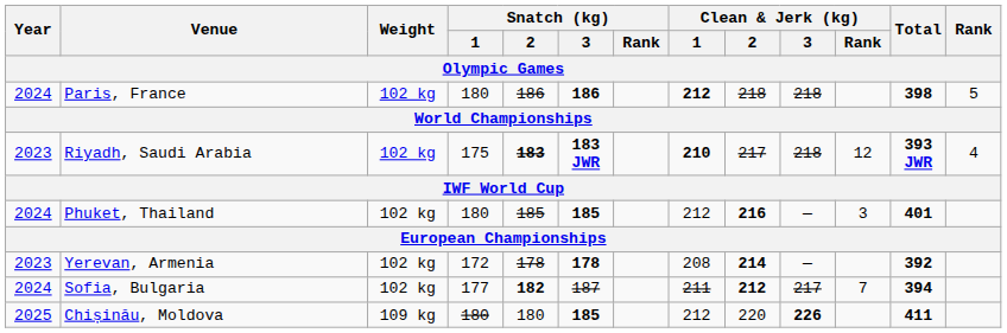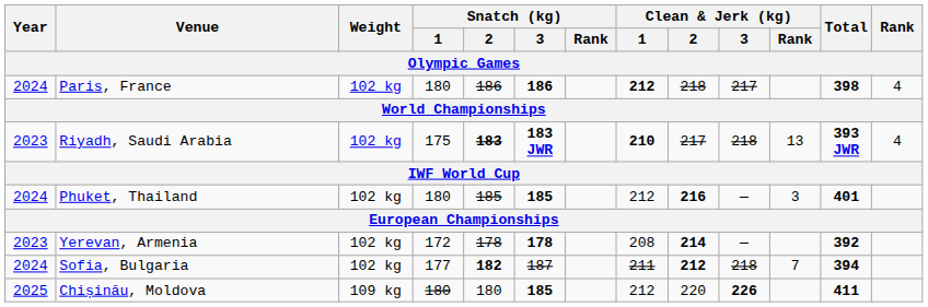Paris, France | Clean & Jerk (kg) / 3: 218 -> 217
Paris, France | Rank: 5 -> 4
Riyadh, Saudi Arabia | Clean & Jerk (kg) / Rank: 12 -> 13
Sofia, Bulgaria | Clean & Jerk (kg) / 3: 217 -> 218
